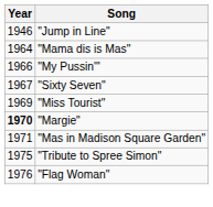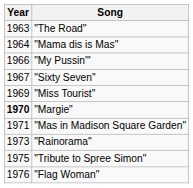- row: 1946 | "Jump in Line"
+ row: 1963 | "The Road"
+ row: 1973 | "Rainorama"
